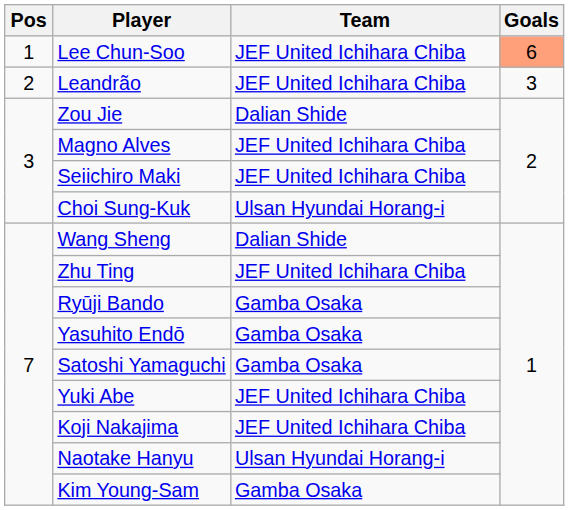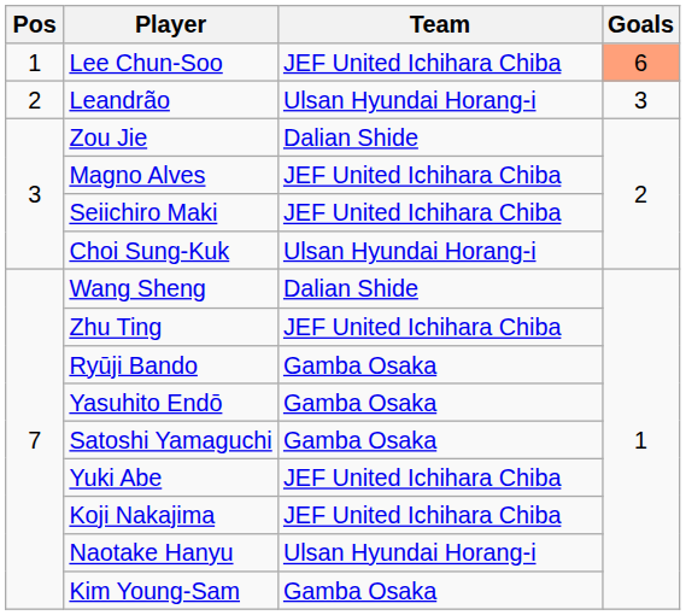Leandrão | Team: JEF United Ichihara Chiba -> Ulsan Hyundai Horang-i
